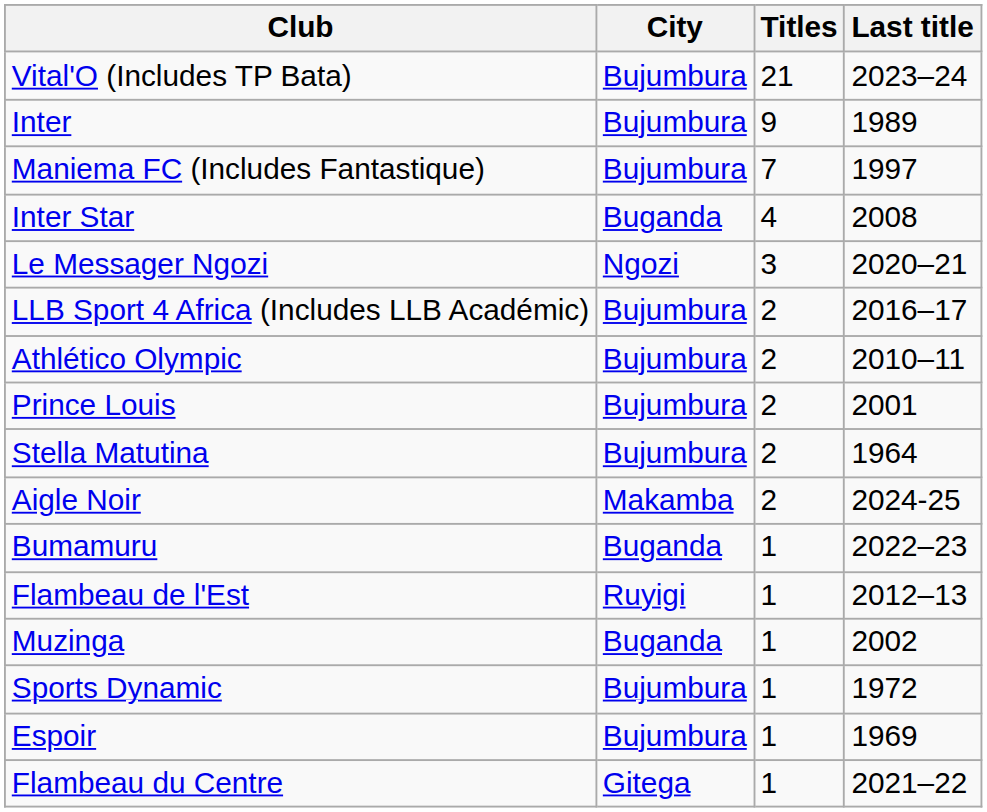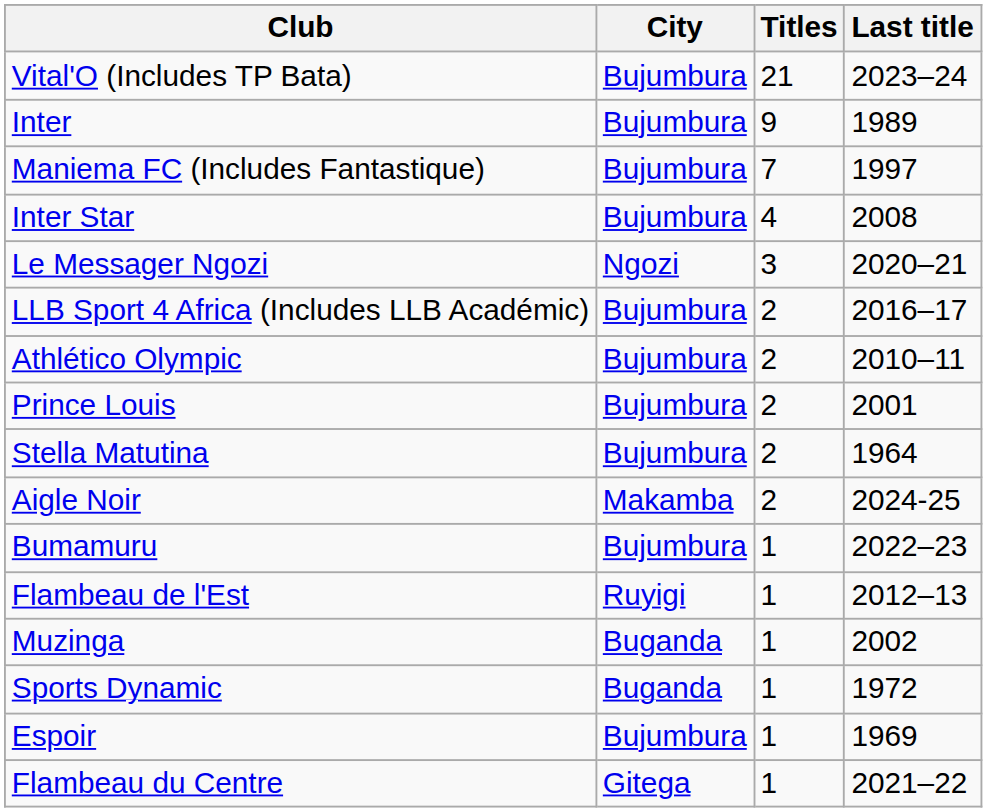Inter Star | City: Buganda -> Bujumbura
Bumamuru | City: Buganda -> Bujumbura
Sports Dynamic | City: Bujumbura -> Buganda
